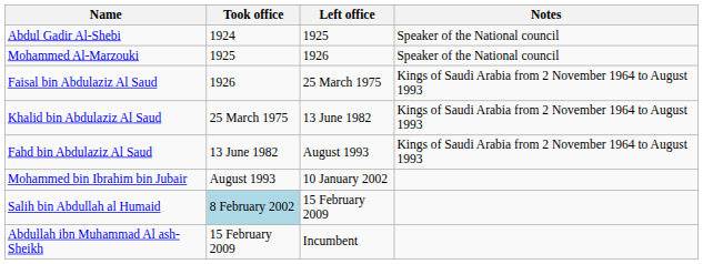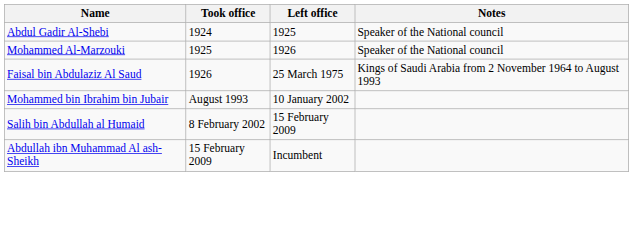- row: Khalid bin Abdulaziz Al Saud | 25 March 1975 | 13 June 1982 | Kings of Saudi Arabia from 2 November 1964 to August 1993
- row: Fahd bin Abdulaziz Al Saud | 13 June 1982 | August 1993 | Kings of Saudi Arabia from 2 November 1964 to August 1993
Salih bin Abdullah al Humaid | Took office: lightblue background -> no background
